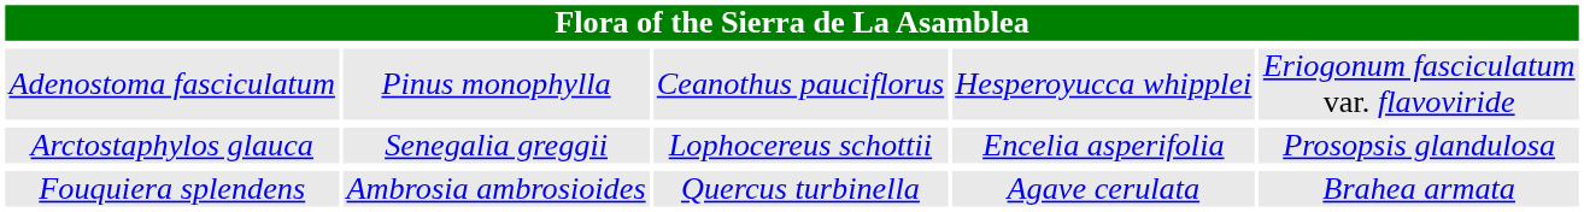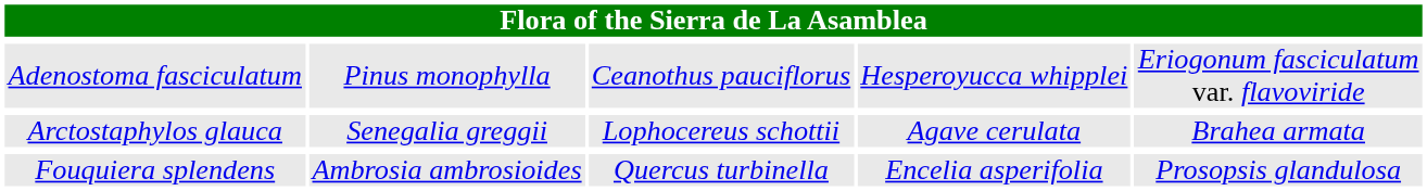Arctostaphylos glauca | column 4: Encelia asperifolia -> Agave cerulata
Arctostaphylos glauca | column 5: Prosopsis glandulosa -> Brahea armata
Fouquiera splendens | column 4: Agave cerulata -> Encelia asperifolia
Fouquiera splendens | column 5: Brahea armata -> Prosopsis glandulosa
